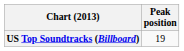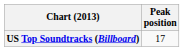US Top Soundtracks (Billboard) | Peak position: 19 -> 17
